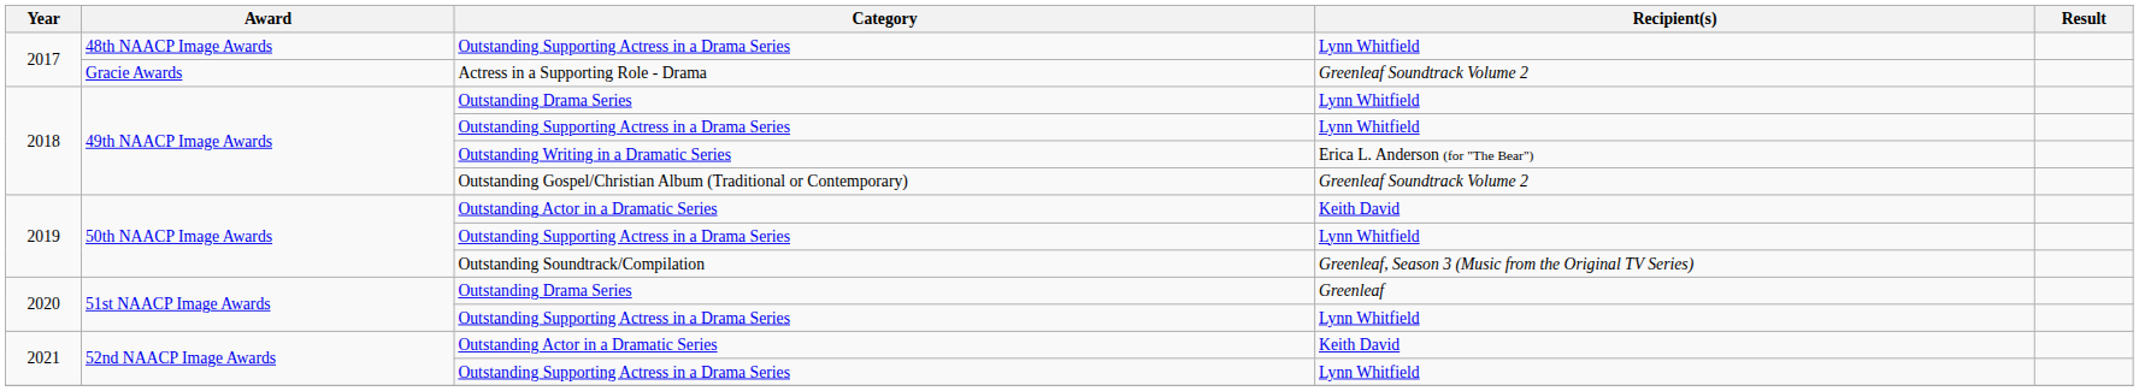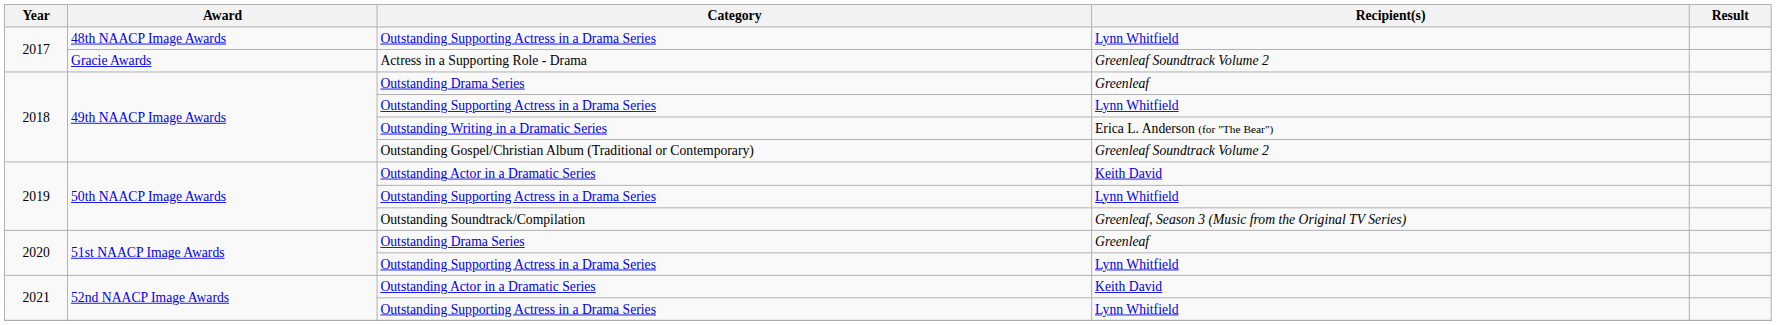49th NAACP Image Awards / Outstanding Drama Series | Recipient(s): Lynn Whitfield -> Greenleaf
